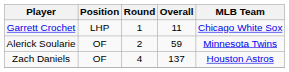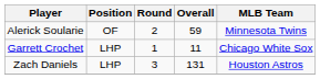rows swapped: Garrett Crochet <-> Alerick Soularie
Zach Daniels | Position: OF -> LHP
Zach Daniels | Round: 4 -> 3
Zach Daniels | Overall: 137 -> 131
